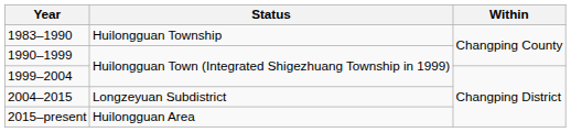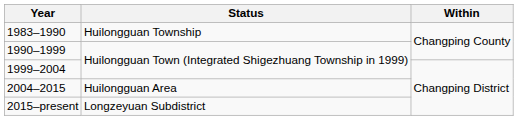2004–2015 | Status: Longzeyuan Subdistrict -> Huilongguan Area
2015–present | Status: Huilongguan Area -> Longzeyuan Subdistrict
